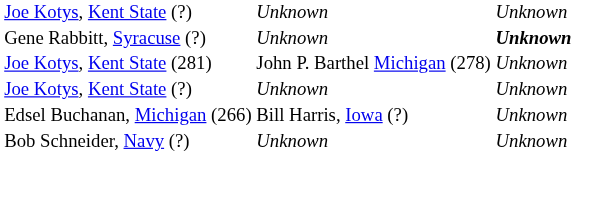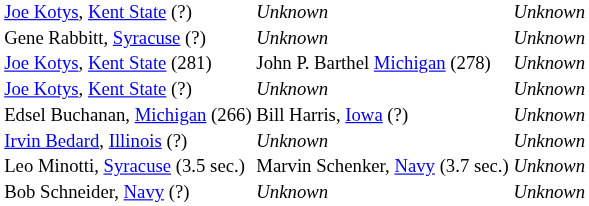Gene Rabbitt, Syracuse (?) | column 4: bold -> normal
+ row: Irvin Bedard, Illinois (?) | Unknown | Unknown
+ row: Leo Minotti, Syracuse (3.5 sec.) | Marvin Schenker, Navy (3.7 sec.) | Unknown
